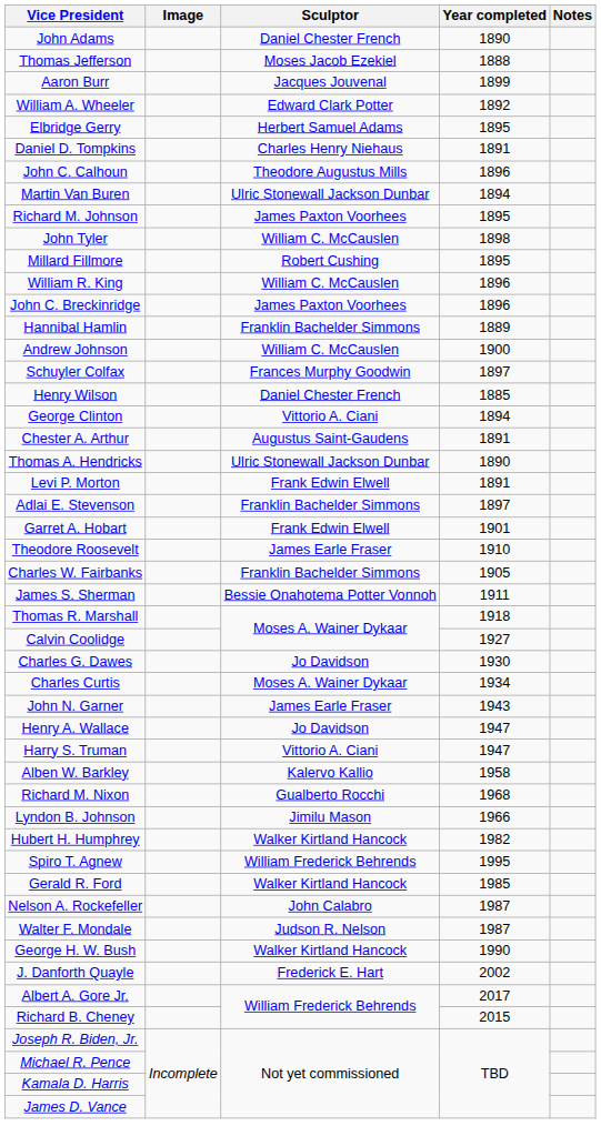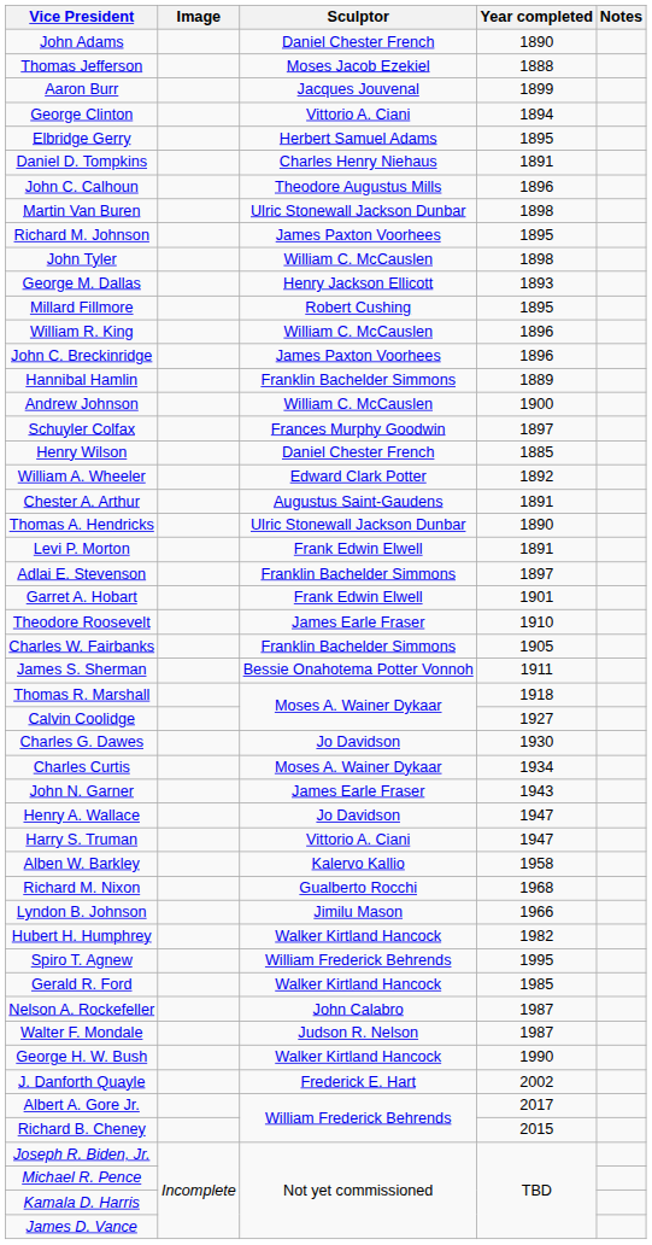rows swapped: George Clinton <-> William A. Wheeler
Martin Van Buren | Year completed: 1894 -> 1898
+ row: George M. Dallas | Henry Jackson Ellicott | 1893
